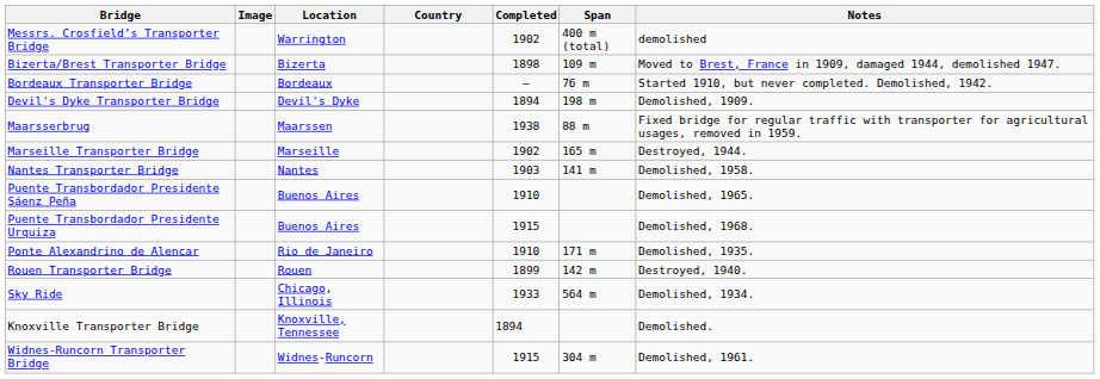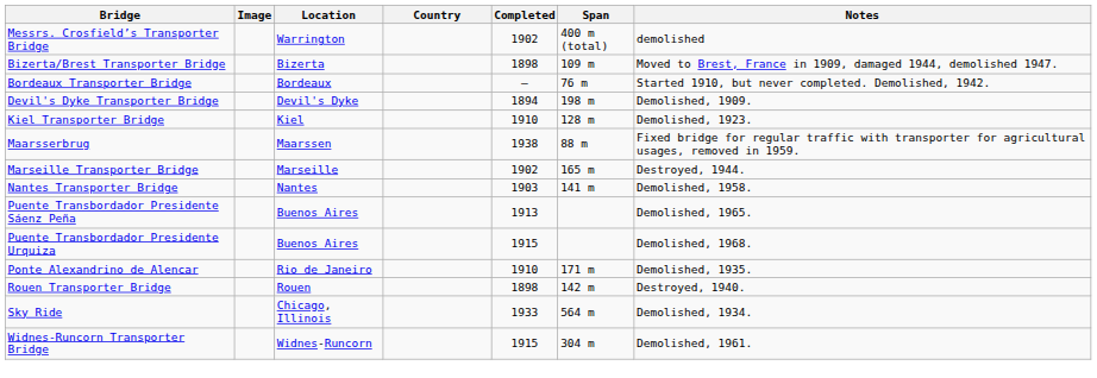+ row: Kiel Transporter Bridge | Kiel | 1910 | 128 m | Demolished, 1923.
Puente Transbordador Presidente Sáenz Peña | Completed: 1910 -> 1913
Rouen Transporter Bridge | Completed: 1899 -> 1898
- row: Knoxville Transporter Bridge | Knoxville, Tennessee | 1894 | Demolished.
